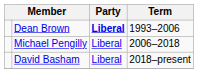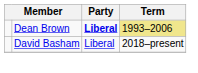Dean Brown | Term: no background -> khaki background
- row: Michael Pengilly | Liberal | 2006–2018
